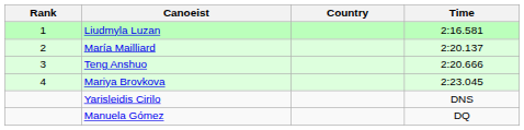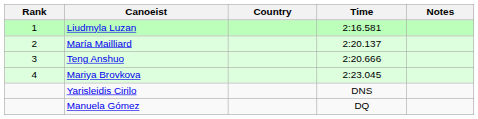+ column: Notes
